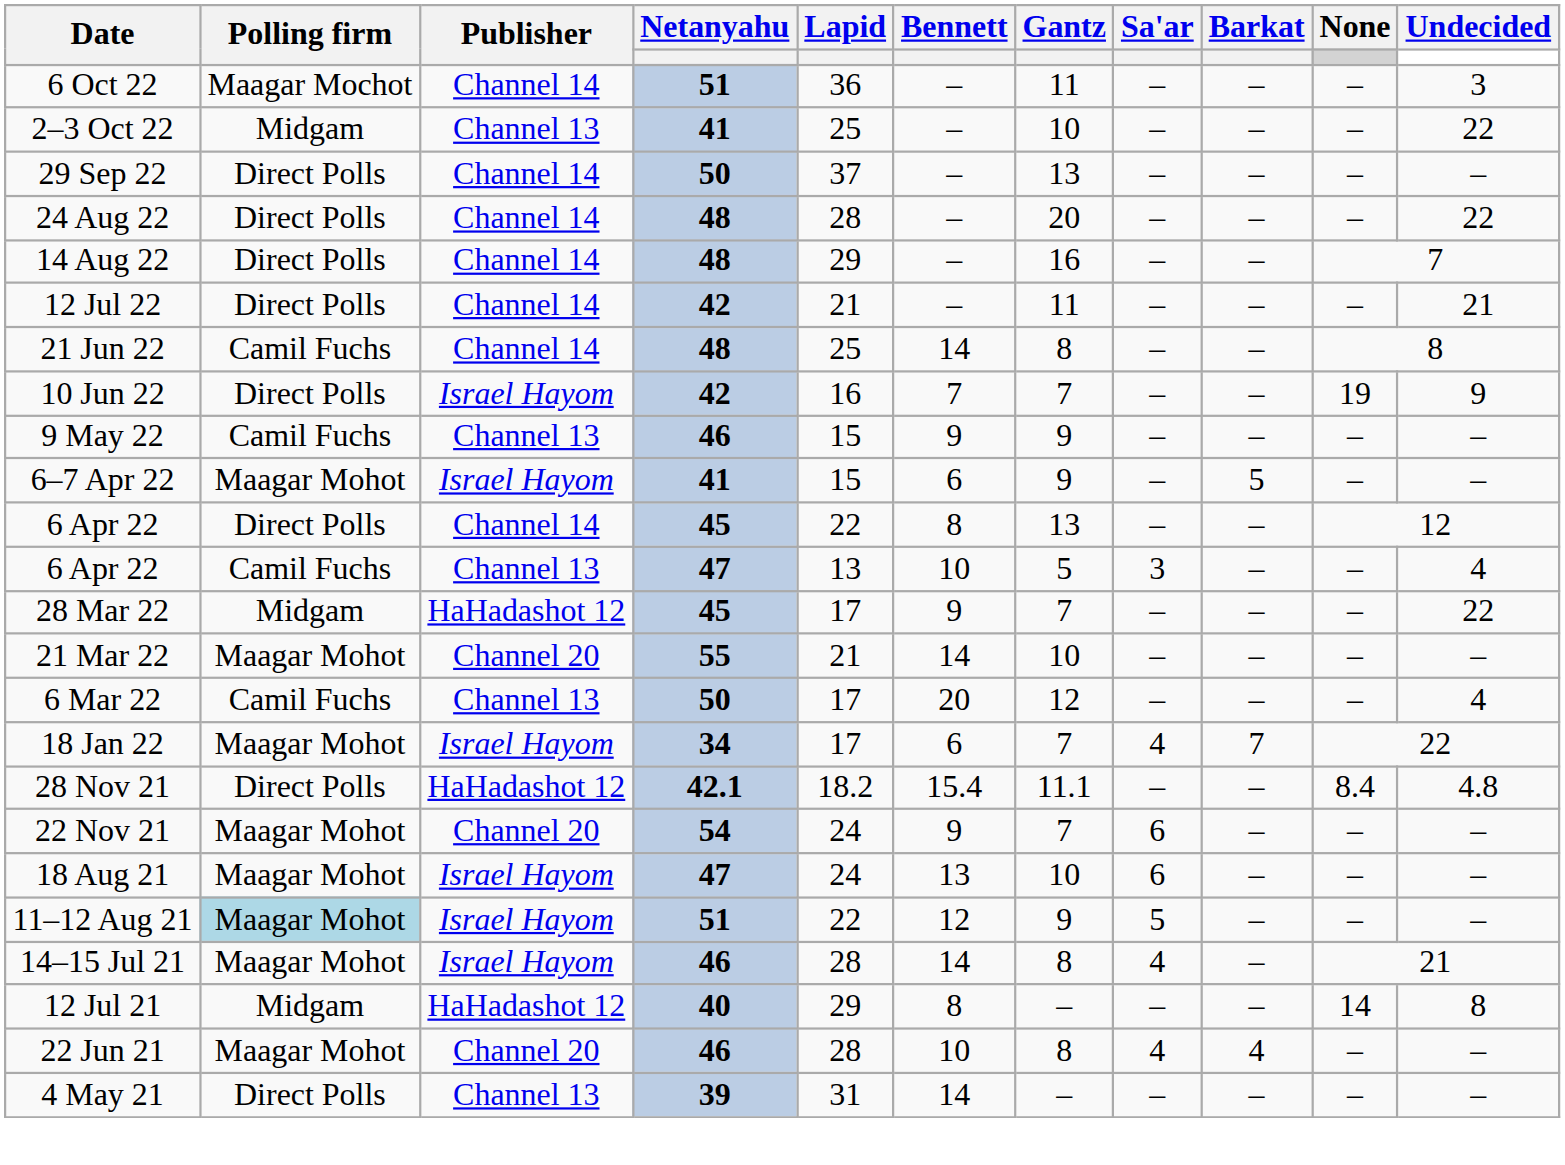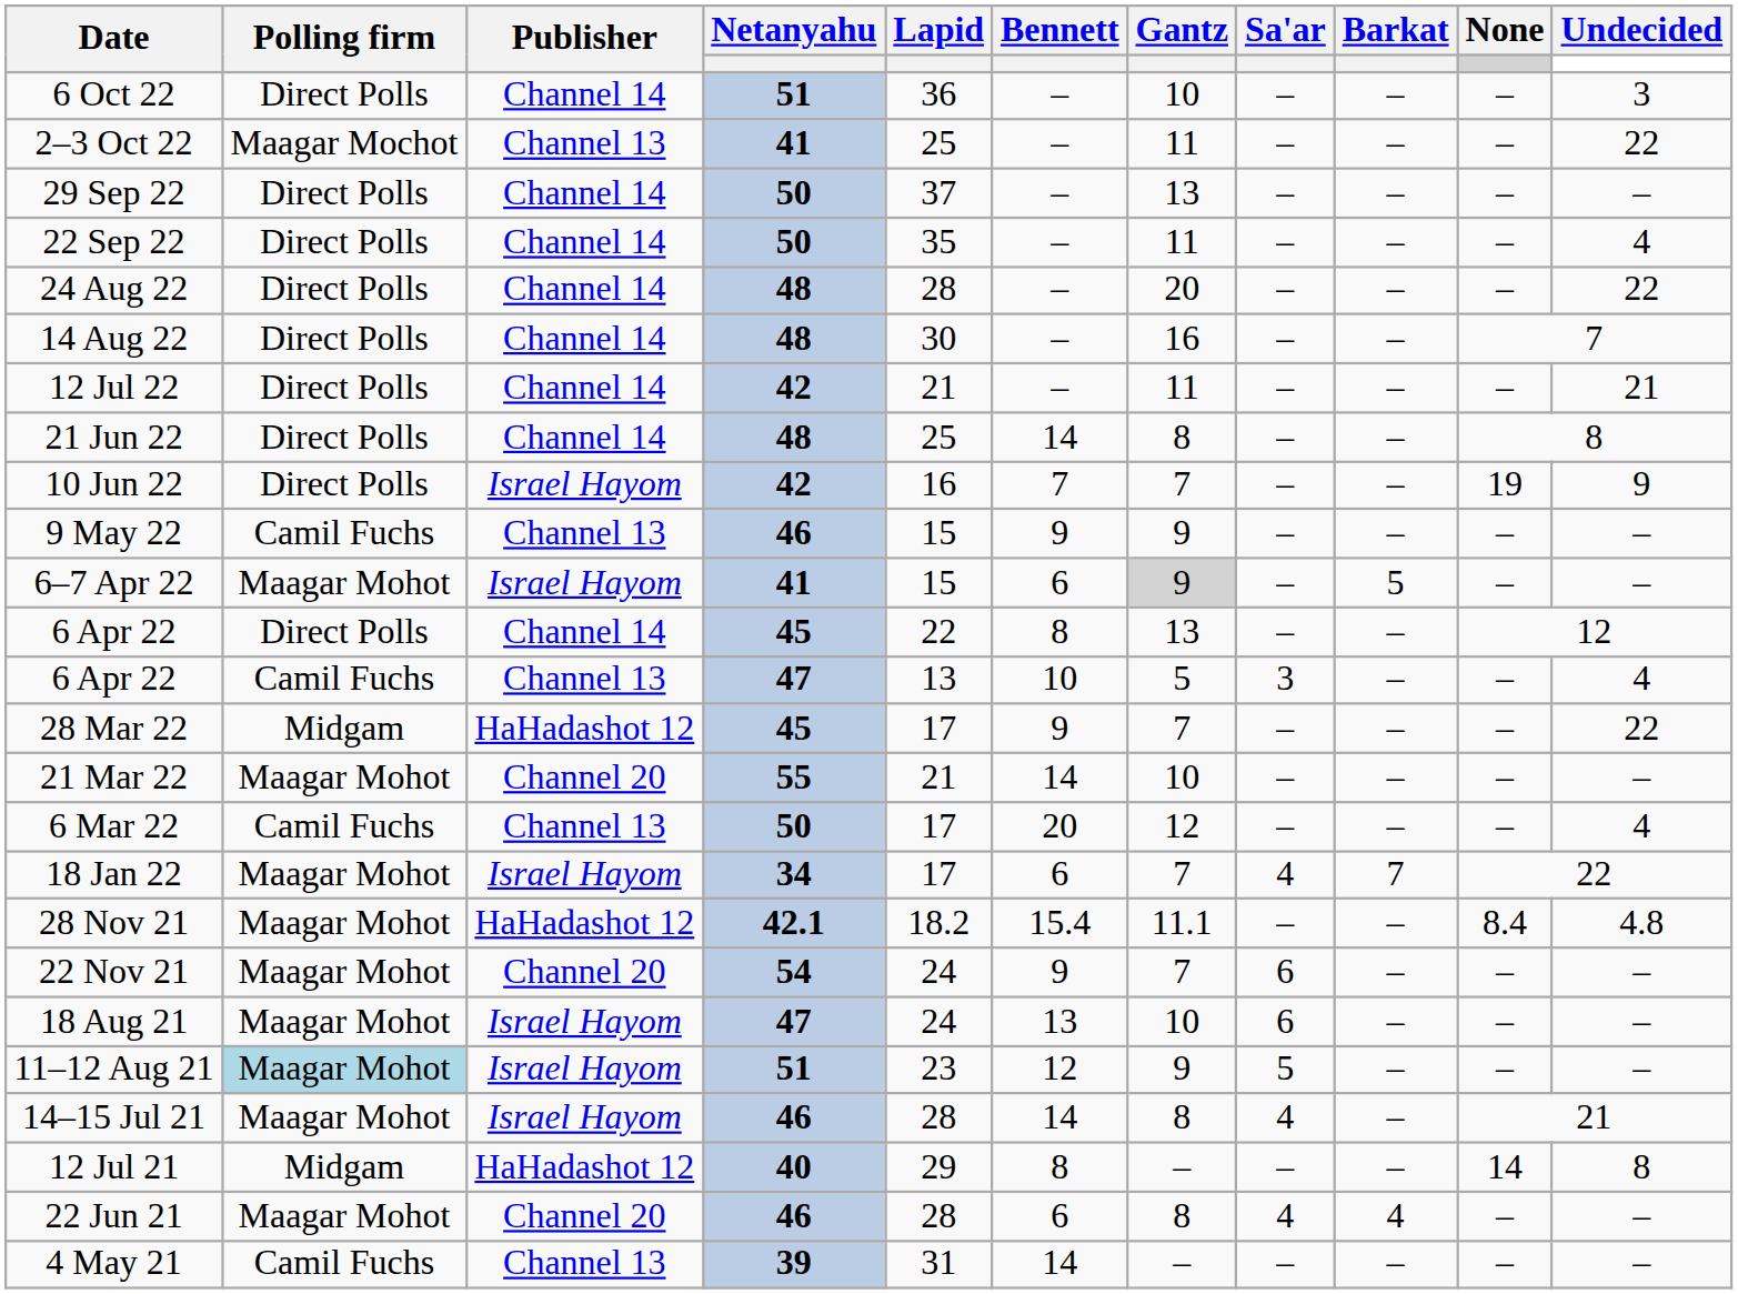6 Oct 22 | Polling firm: Maagar Mochot -> Direct Polls
6 Oct 22 | Gantz: 11 -> 10
2–3 Oct 22 | Polling firm: Midgam -> Maagar Mochot
2–3 Oct 22 | Gantz: 10 -> 11
+ row: 22 Sep 22 | Direct Polls | Channel 14 | 50 | 35 | – | 11 | – | – | – | 4
14 Aug 22 | Lapid: 29 -> 30
21 Jun 22 | Polling firm: Camil Fuchs -> Direct Polls
6–7 Apr 22 | Gantz: no background -> lightgrey background
28 Nov 21 | Polling firm: Direct Polls -> Maagar Mohot
11–12 Aug 21 | Lapid: 22 -> 23
22 Jun 21 | Bennett: 10 -> 6
4 May 21 | Polling firm: Direct Polls -> Camil Fuchs
